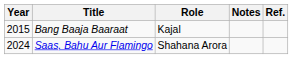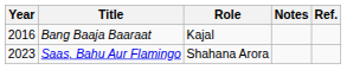Bang Baaja Baaraat | Year: 2015 -> 2016
Saas, Bahu Aur Flamingo | Year: 2024 -> 2023
